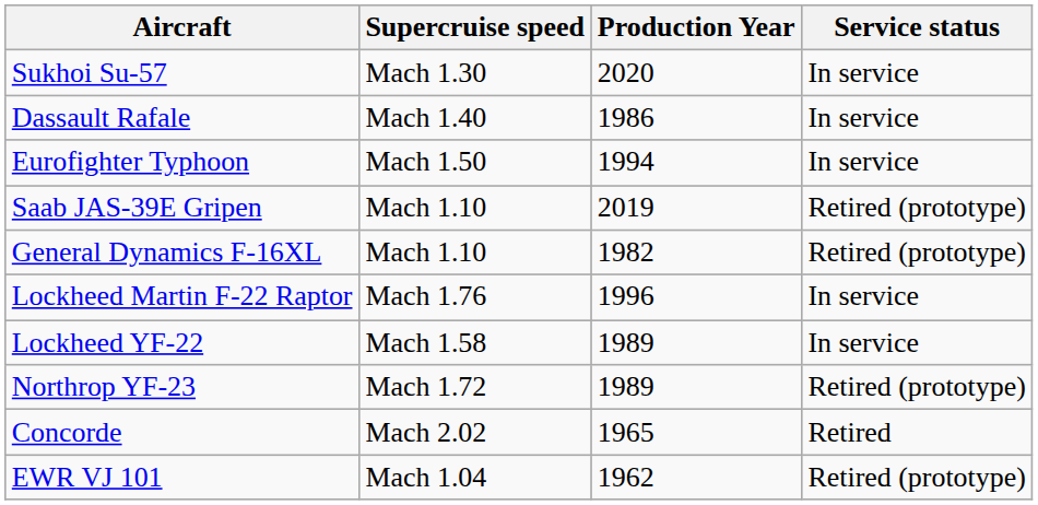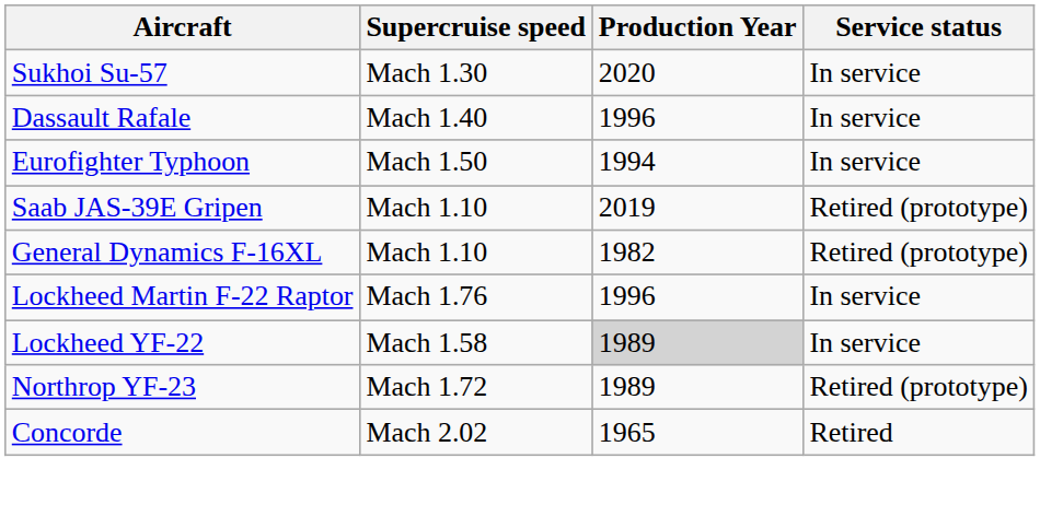Dassault Rafale | Production Year: 1986 -> 1996
Lockheed YF-22 | Production Year: no background -> lightgrey background
- row: EWR VJ 101 | Mach 1.04 | 1962 | Retired (prototype)
